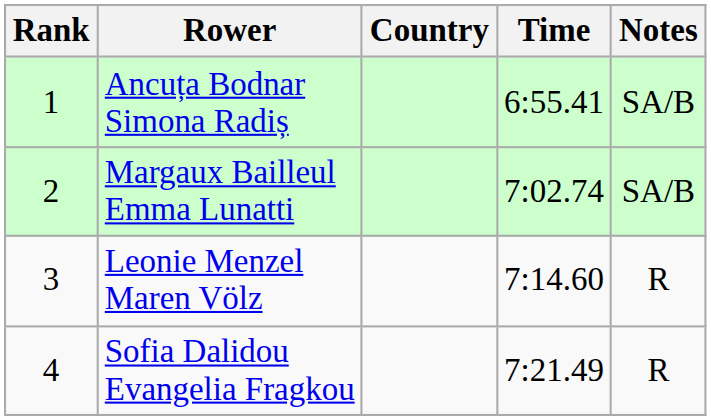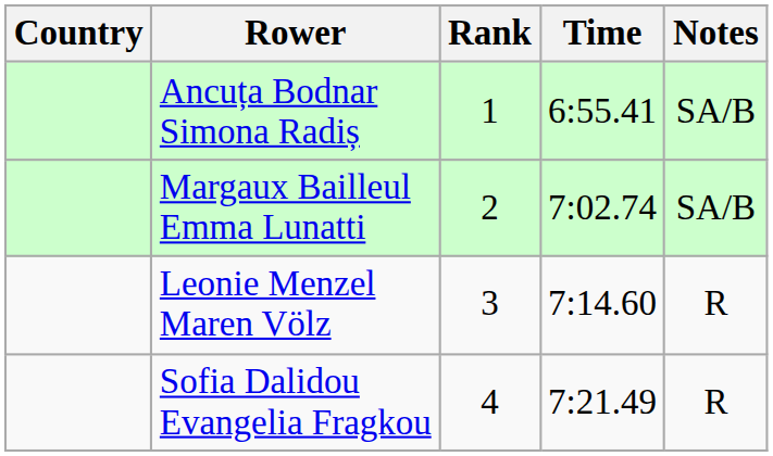columns swapped: Rank <-> Country
